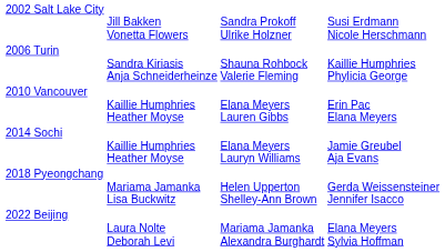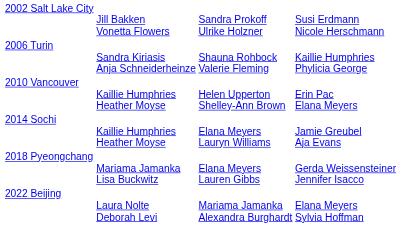2010 Vancouver | column 3: Elana Meyers Lauren Gibbs -> Helen Upperton Shelley-Ann Brown
2018 Pyeongchang | column 3: Helen Upperton Shelley-Ann Brown -> Elana Meyers Lauren Gibbs
